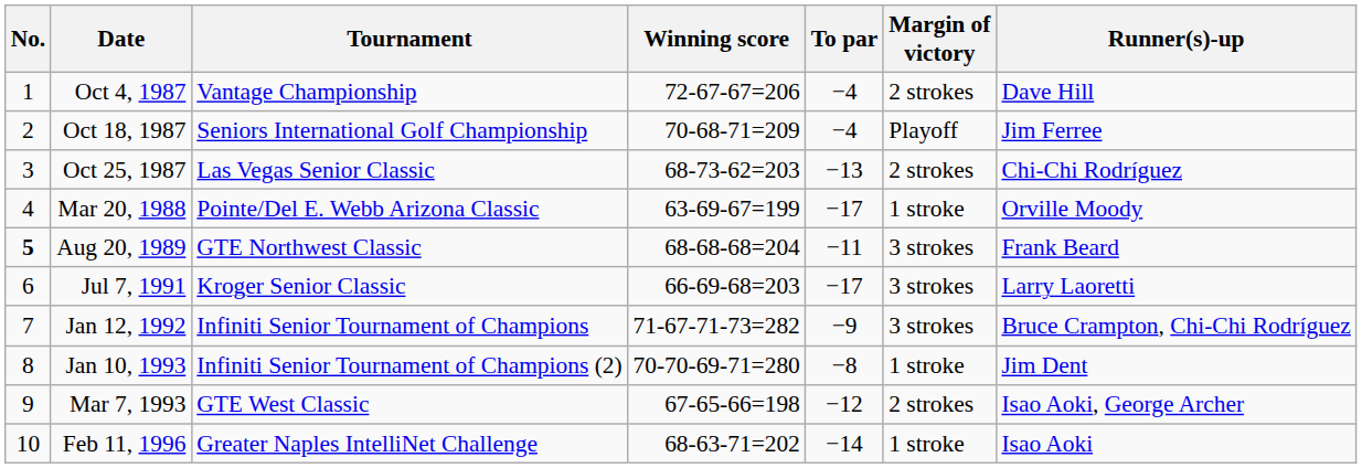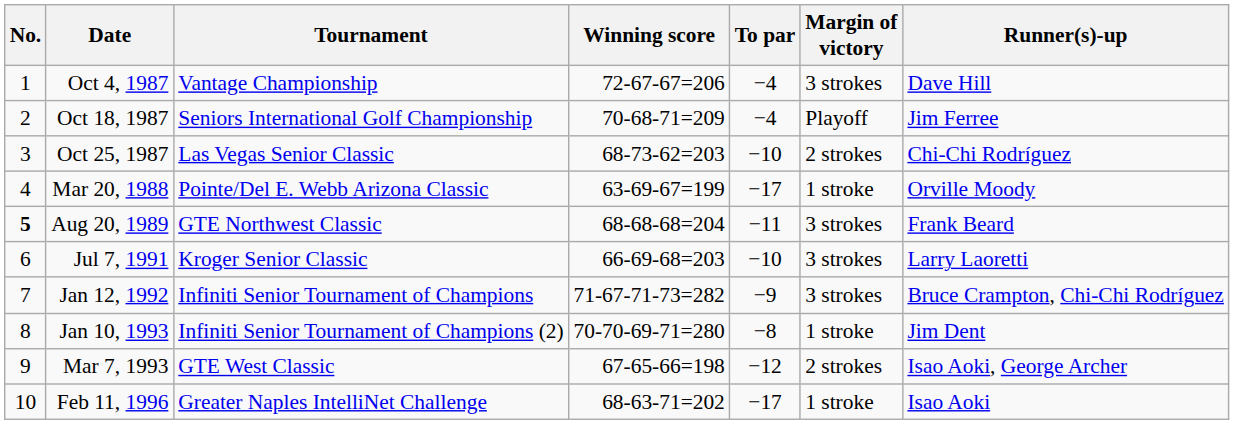Oct 4, 1987 | Margin of victory: 2 strokes -> 3 strokes
Oct 25, 1987 | To par: −13 -> −10
Jul 7, 1991 | To par: −17 -> −10
Feb 11, 1996 | To par: −14 -> −17
